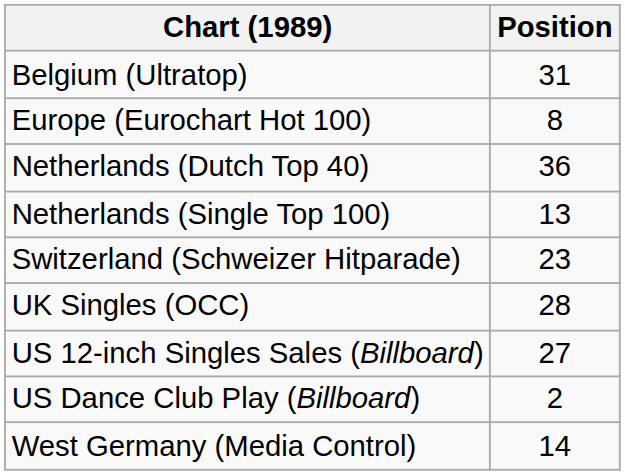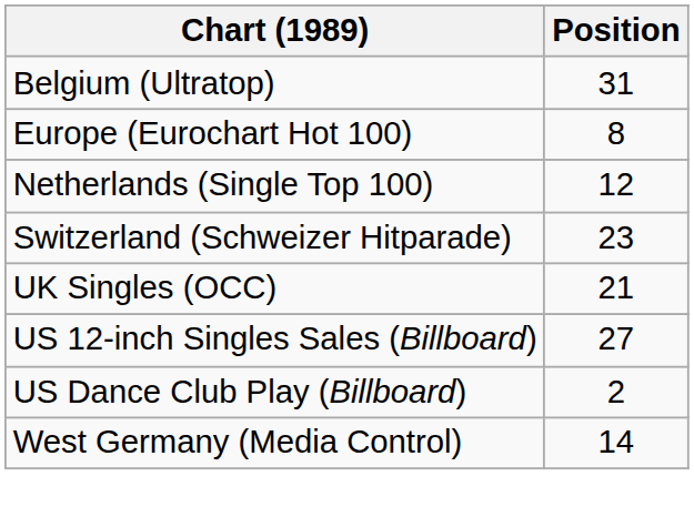- row: Netherlands (Dutch Top 40) | 36
Netherlands (Single Top 100) | Position: 13 -> 12
UK Singles (OCC) | Position: 28 -> 21
